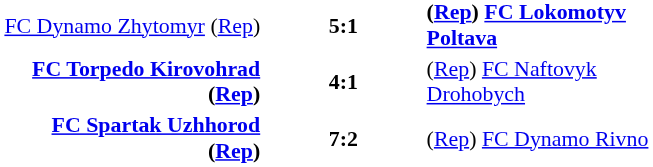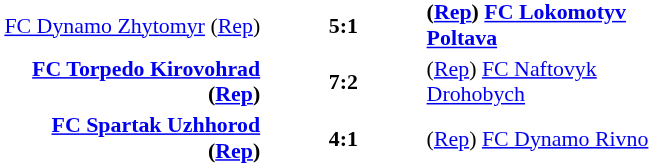FC Torpedo Kirovohrad (Rep) | column 2: 4:1 -> 7:2
FC Spartak Uzhhorod (Rep) | column 2: 7:2 -> 4:1
